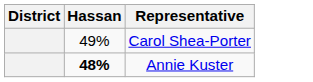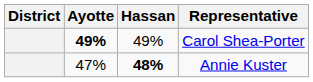+ column: Ayotte | 49% | 47%
